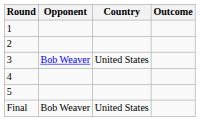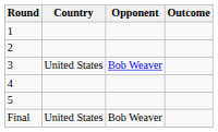columns swapped: Opponent <-> Country
